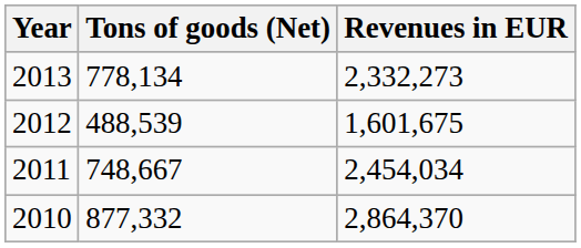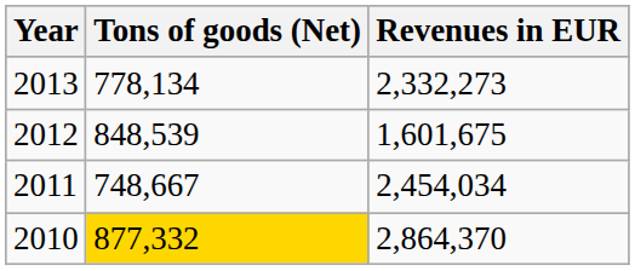2012 | Tons of goods (Net): 488,539 -> 848,539
2010 | Tons of goods (Net): no background -> gold background
